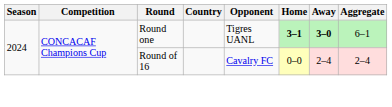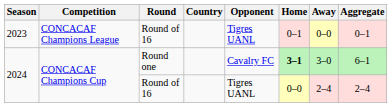+ row: 2023 | CONCACAF Champions League | Round of 16 | Tigres UANL | 0–1 | 0–0 | 0–1
2024 / Round one | Opponent: Tigres UANL -> Cavalry FC
2024 / Round one | Away: bold -> normal
2024 / Round of 16 | Opponent: Cavalry FC -> Tigres UANL
